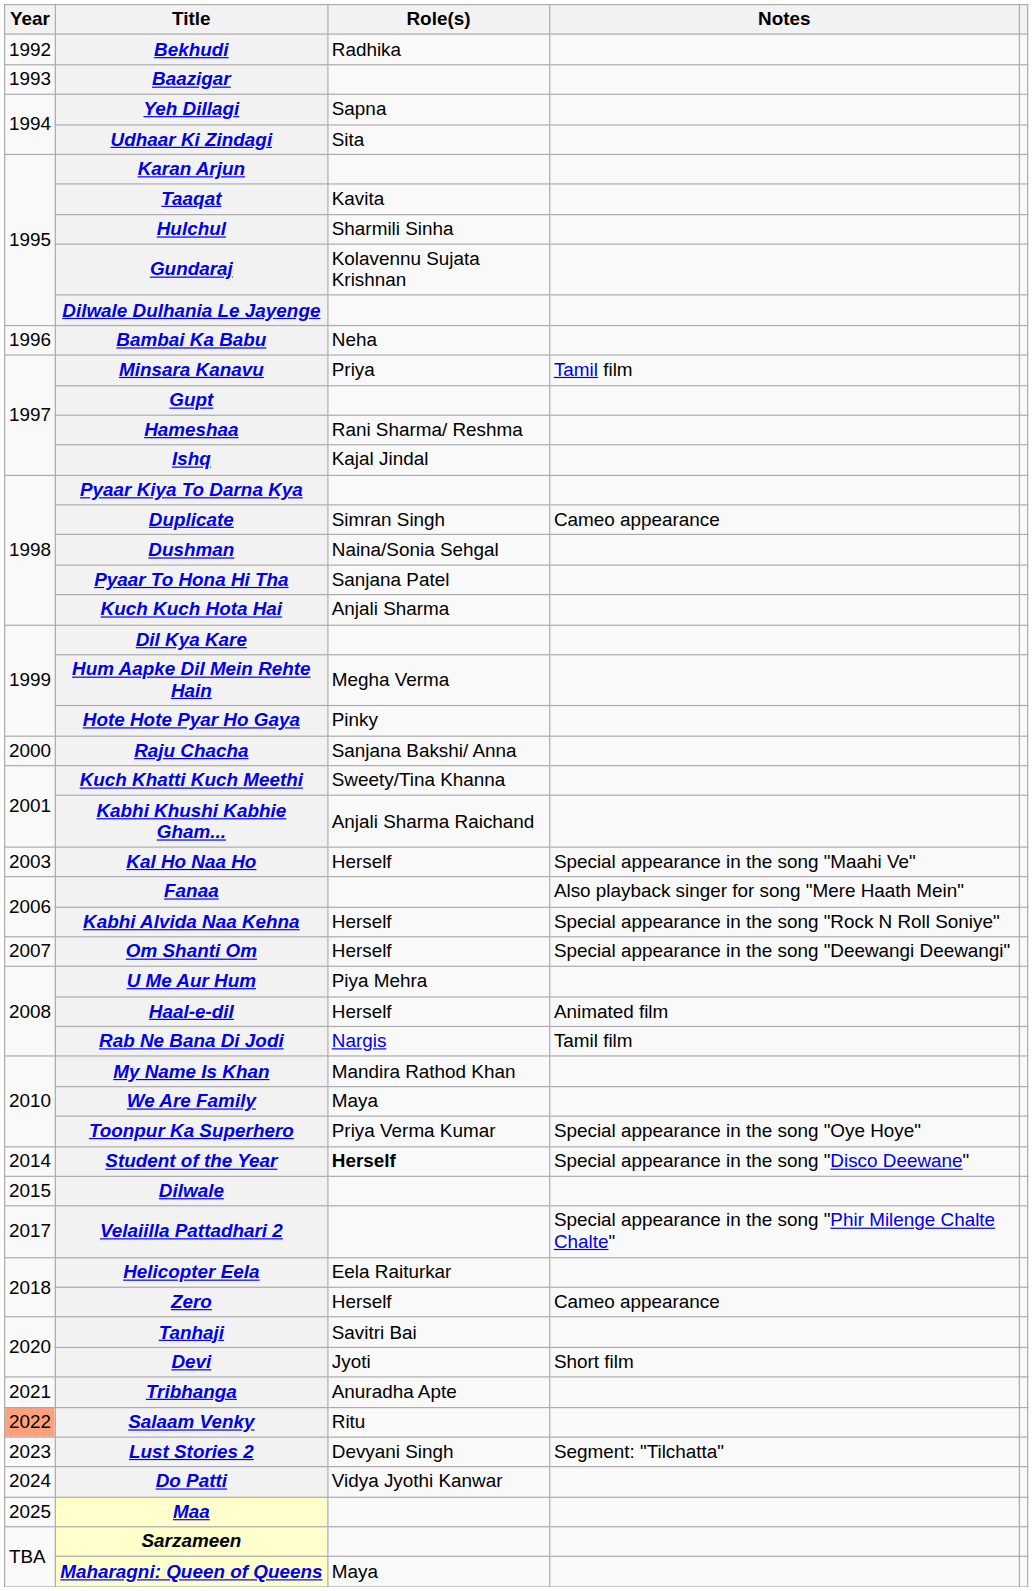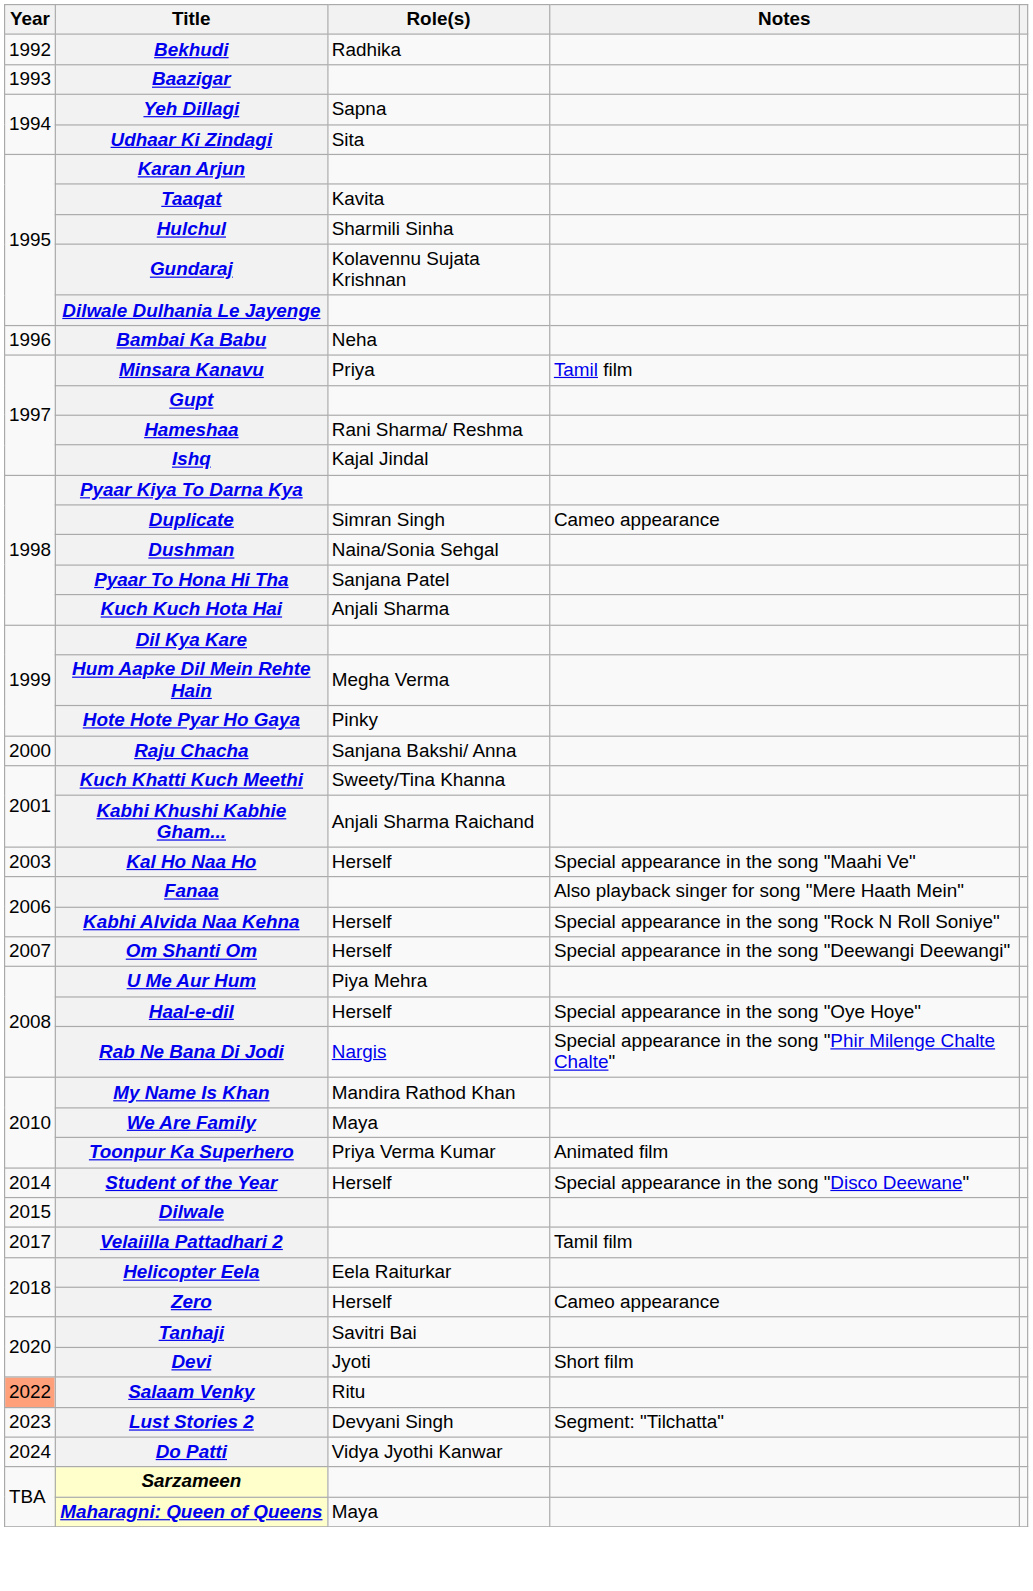Haal-e-dil | Notes: Animated film -> Special appearance in the song "Oye Hoye"
Rab Ne Bana Di Jodi | Notes: Tamil film -> Special appearance in the song "Phir Milenge Chalte Chalte"
Toonpur Ka Superhero | Notes: Special appearance in the song "Oye Hoye" -> Animated film
Student of the Year | Role(s): bold -> normal
Velaiilla Pattadhari 2 | Notes: Special appearance in the song "Phir Milenge Chalte Chalte" -> Tamil film
- row: 2021 | Tribhanga | Anuradha Apte
- row: 2025 | Maa
